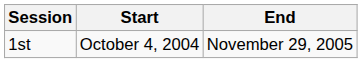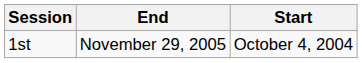columns swapped: Start <-> End
